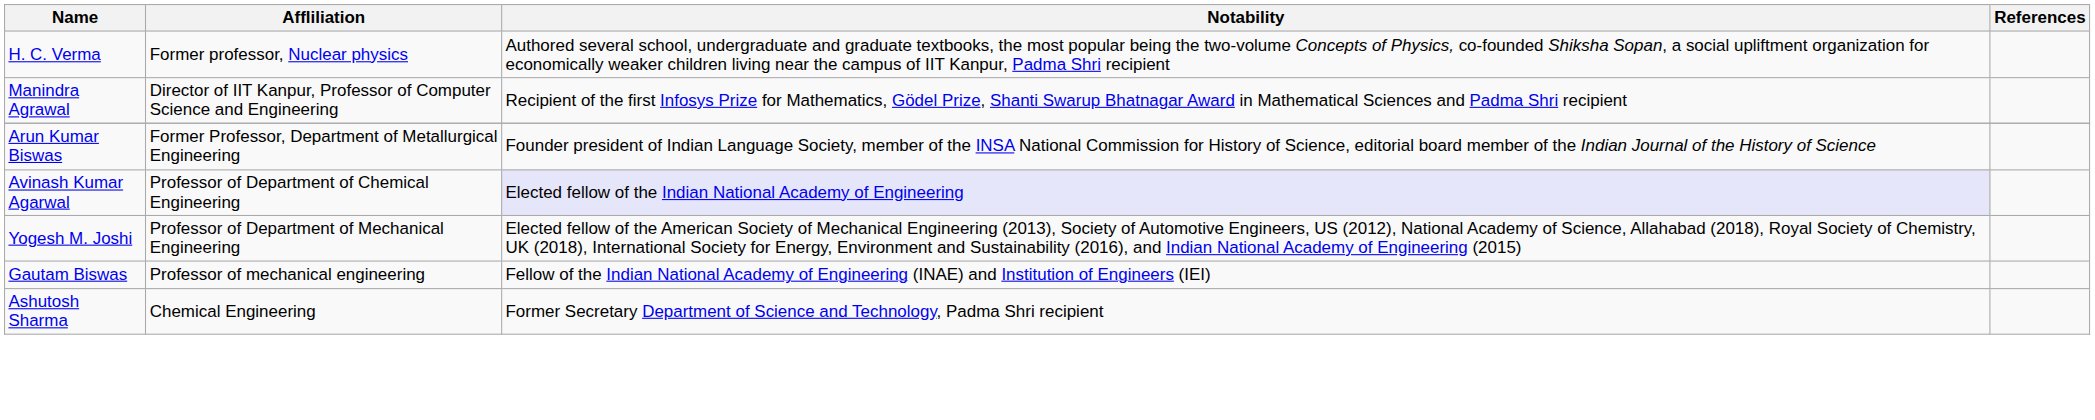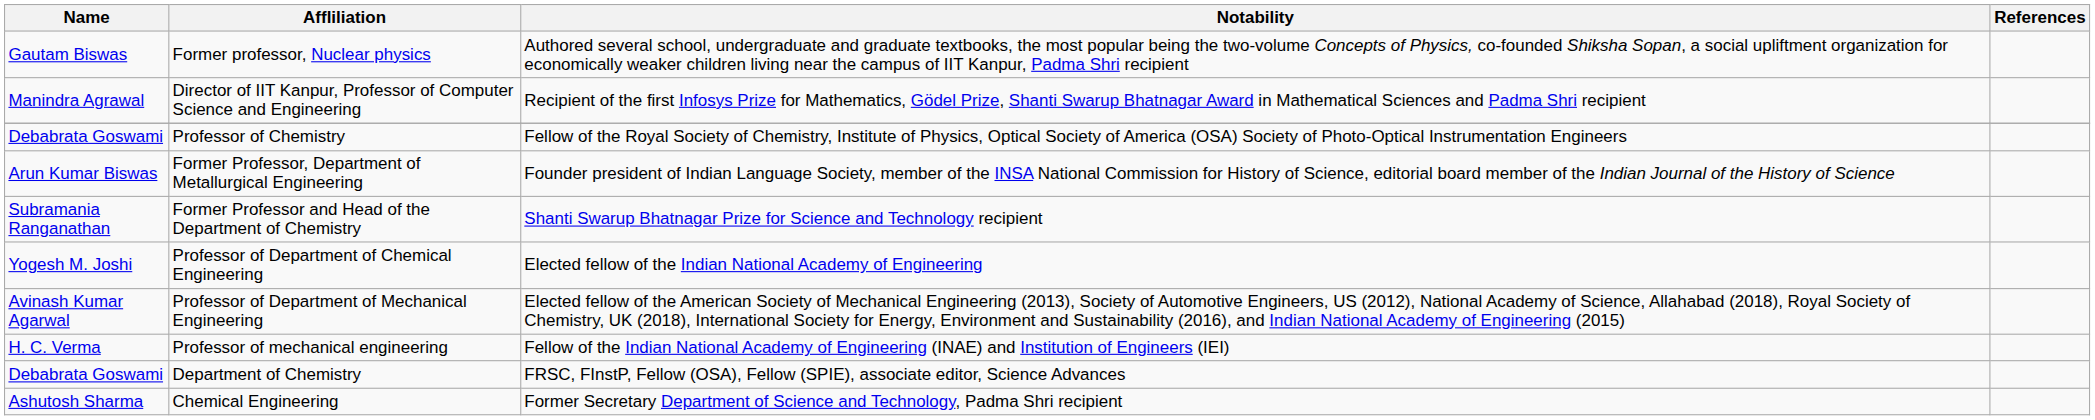Former professor, Nuclear physics | Name: H. C. Verma -> Gautam Biswas
+ row: Debabrata Goswami | Professor of Chemistry | Fellow of the Royal Society of Chemistry, Institute of Physics, Optical Society of America (OSA) Society of Photo-Optical Instrumentation Engineers
+ row: Subramania Ranganathan | Former Professor and Head of the Department of Chemistry | Shanti Swarup Bhatnagar Prize for Science and Technology recipient
Professor of Department of Chemical Engineering | Name: Avinash Kumar Agarwal -> Yogesh M. Joshi
Professor of Department of Chemical Engineering | Notability: lavender background -> no background
Professor of Department of Mechanical Engineering | Name: Yogesh M. Joshi -> Avinash Kumar Agarwal
Professor of mechanical engineering | Name: Gautam Biswas -> H. C. Verma
+ row: Debabrata Goswami | Department of Chemistry | FRSC, FInstP, Fellow (OSA), Fellow (SPIE), associate editor, Science Advances
